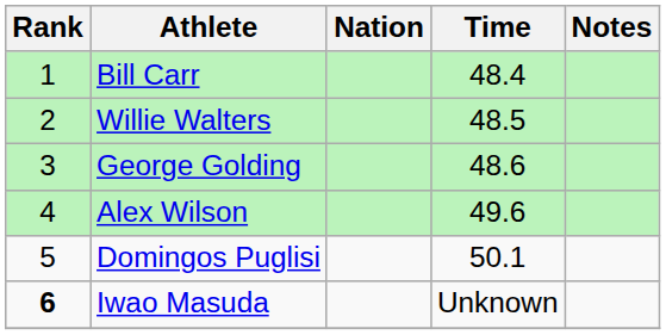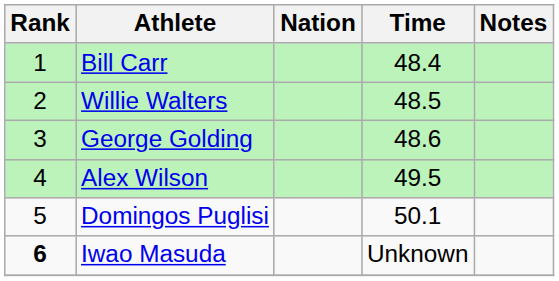Alex Wilson | Time: 49.6 -> 49.5
